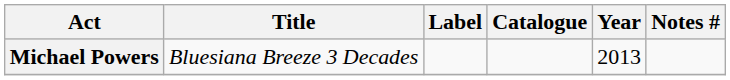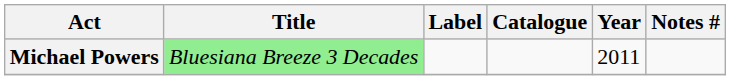Michael Powers | Title: no background -> lightgreen background
Michael Powers | Year: 2013 -> 2011
